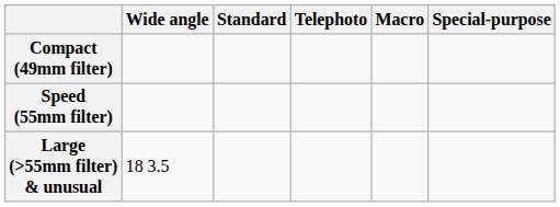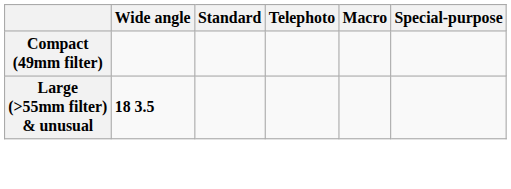- row: Speed (55mm filter)
Large (>55mm filter) & unusual | Wide angle: normal -> bold
